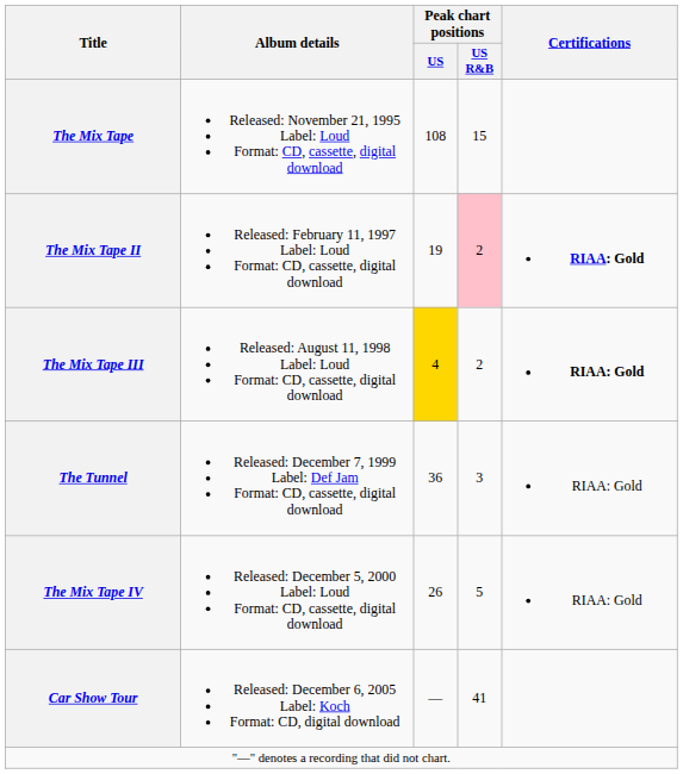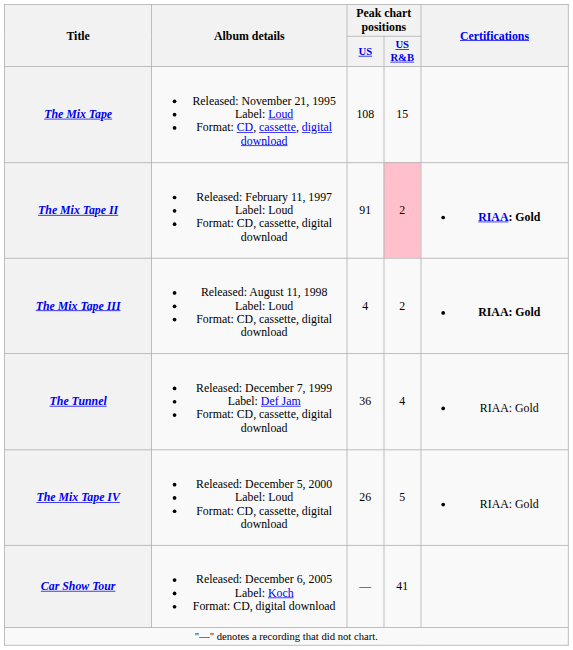The Mix Tape II | Peak chart positions / US: 19 -> 91
The Mix Tape III | Peak chart positions / US: gold background -> no background
The Tunnel | Peak chart positions / US R&B: 3 -> 4
